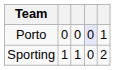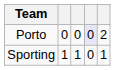Porto | column 5: 1 -> 2
Sporting | column 5: 2 -> 1
